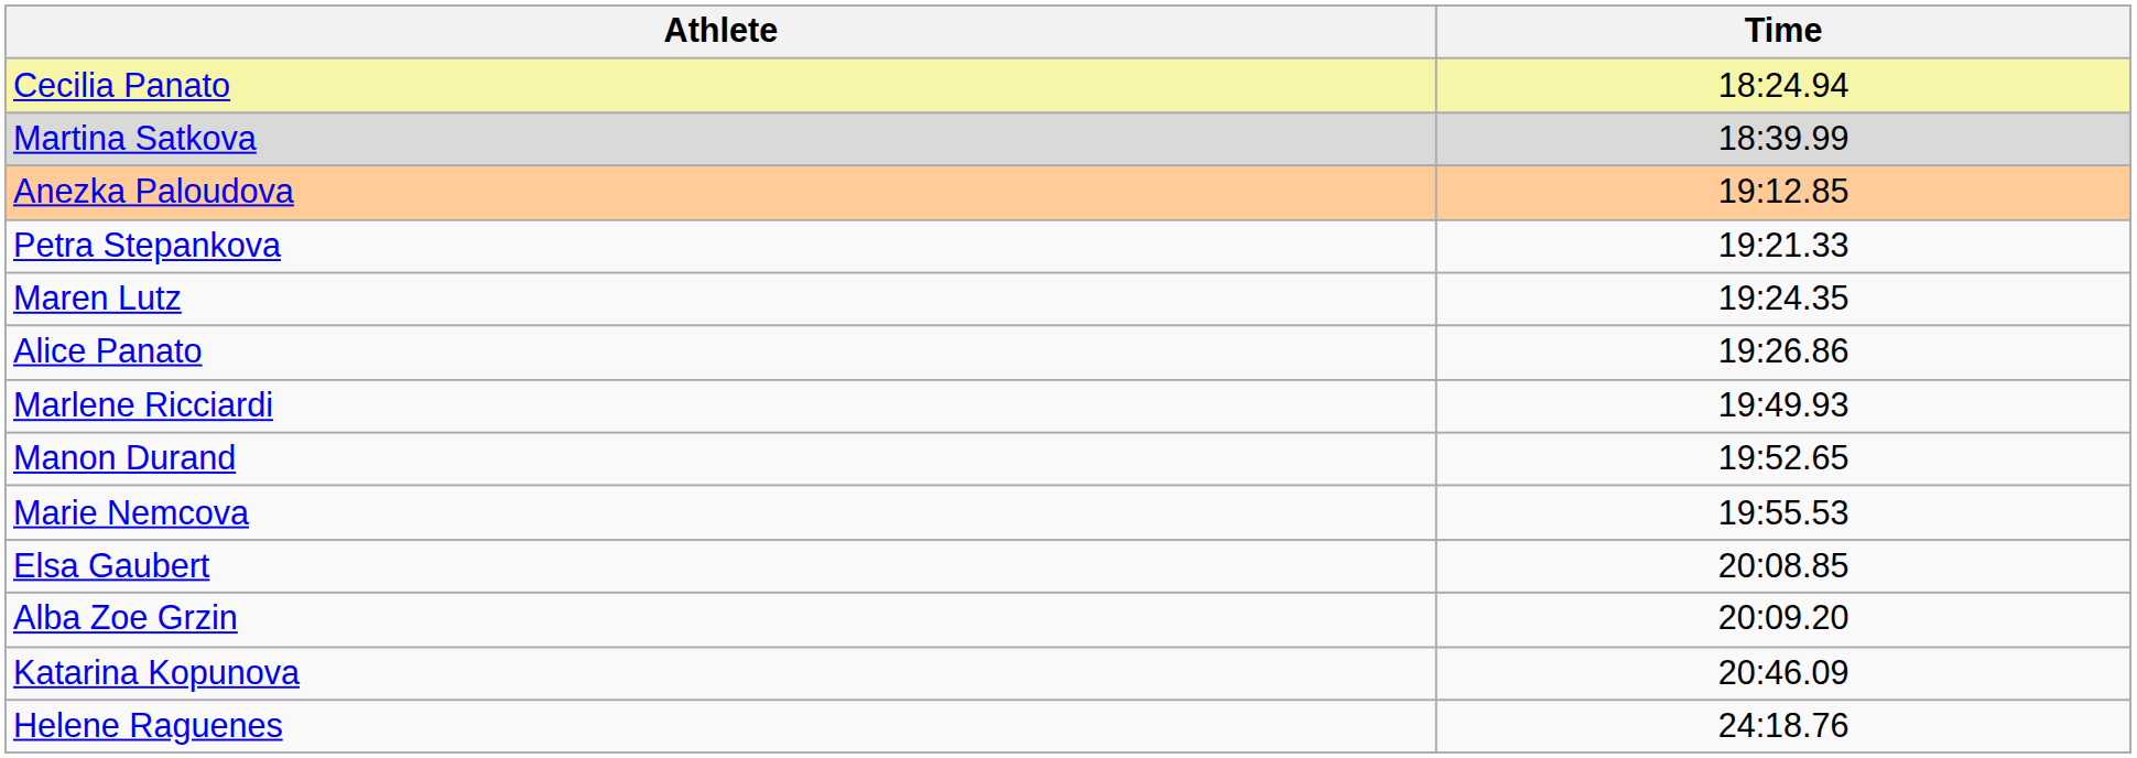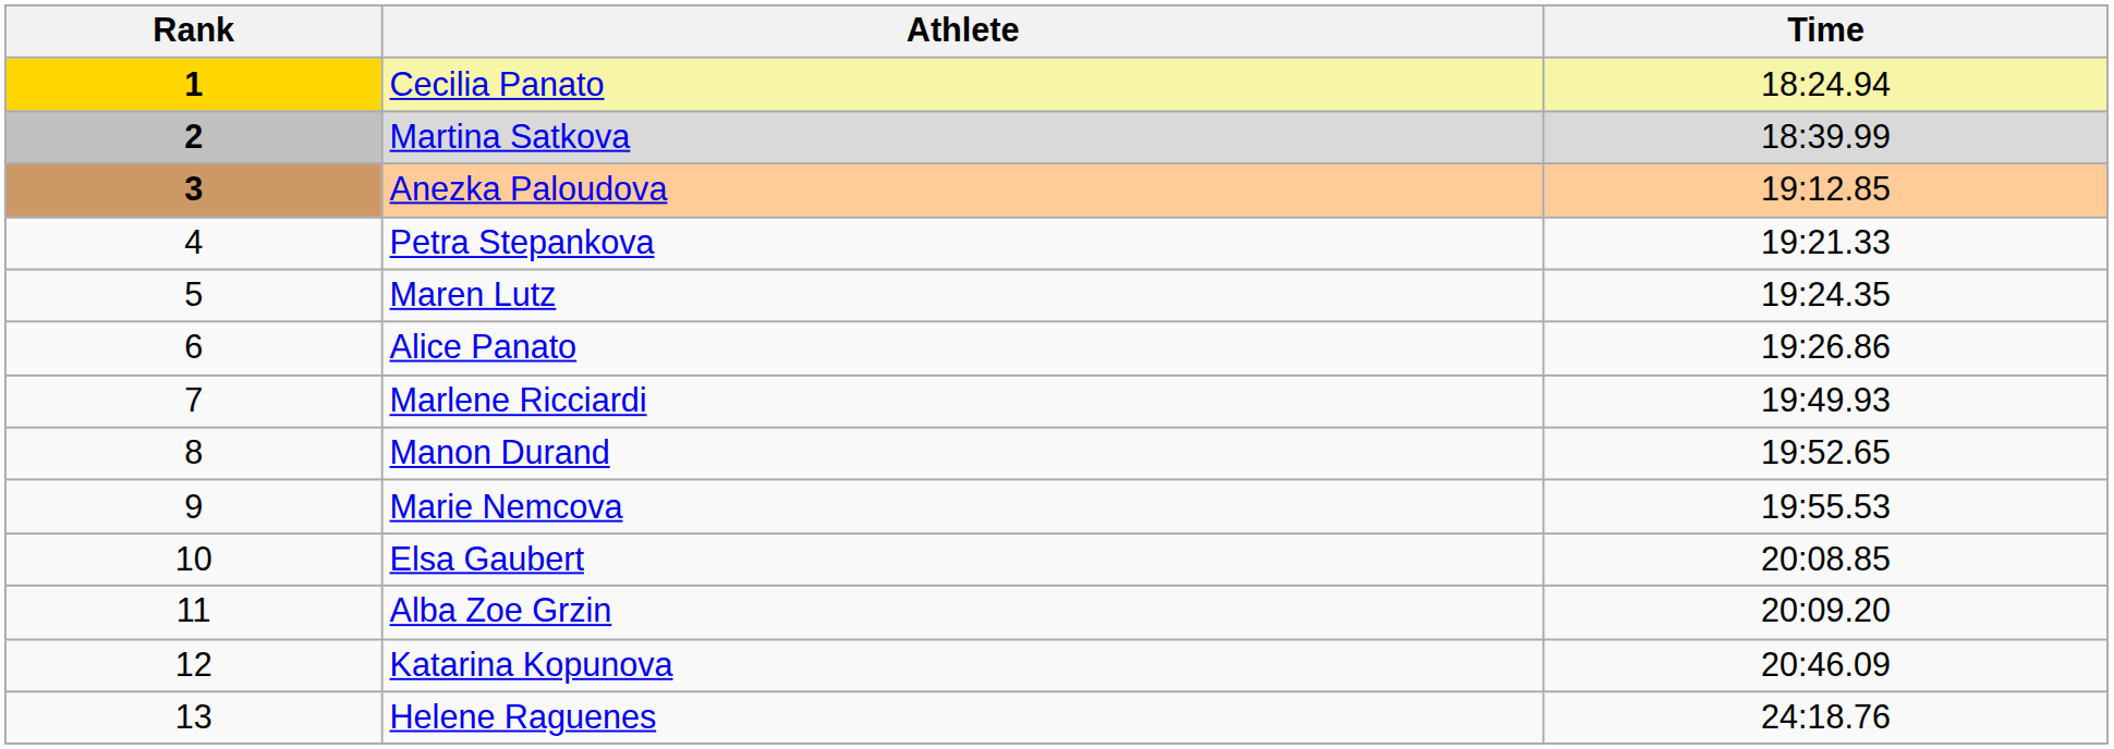+ column: Rank | 1 | 2 | 3 | 4 | 5 | 6 | 7 | 8 | 9 | 10 | 11 | 12 | 13
